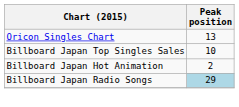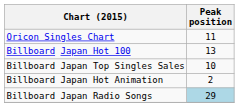Oricon Singles Chart | Peak position: 13 -> 11
+ row: Billboard Japan Hot 100 | 13
